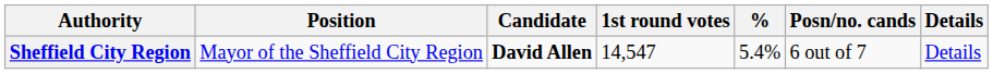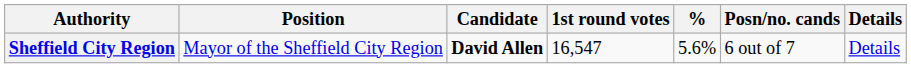Sheffield City Region | 1st round votes: 14,547 -> 16,547
Sheffield City Region | %: 5.4% -> 5.6%
